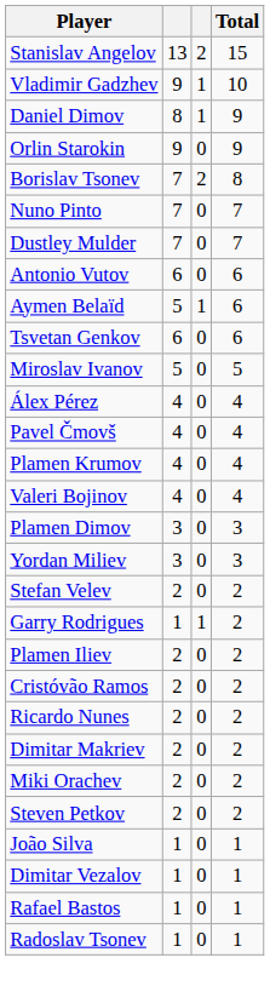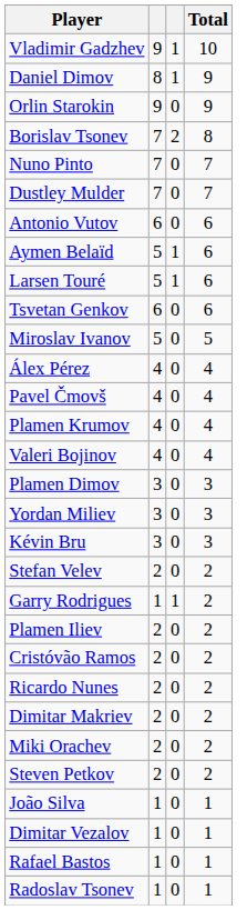- row: Stanislav Angelov | 13 | 2 | 15
+ row: Larsen Touré | 5 | 1 | 6
+ row: Kévin Bru | 3 | 0 | 3
